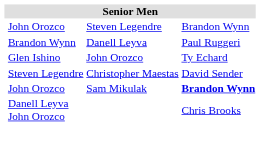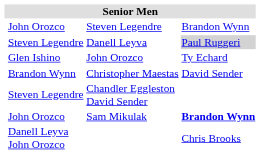Danell Leyva | column 2: Brandon Wynn -> Steven Legendre
Danell Leyva | column 4: no background -> lightgrey background
Christopher Maestas | column 2: Steven Legendre -> Brandon Wynn
+ row: Steven Legendre | Chandler Eggleston David Sender
